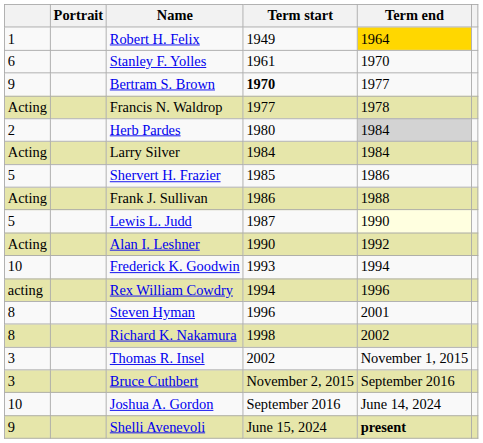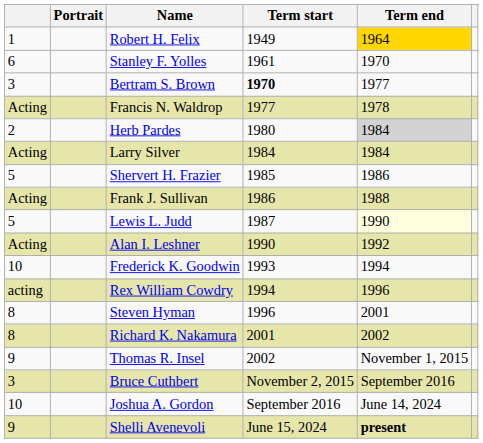Bertram S. Brown | column 1: 9 -> 3
Richard K. Nakamura | Term start: 1998 -> 2001
Thomas R. Insel | column 1: 3 -> 9
